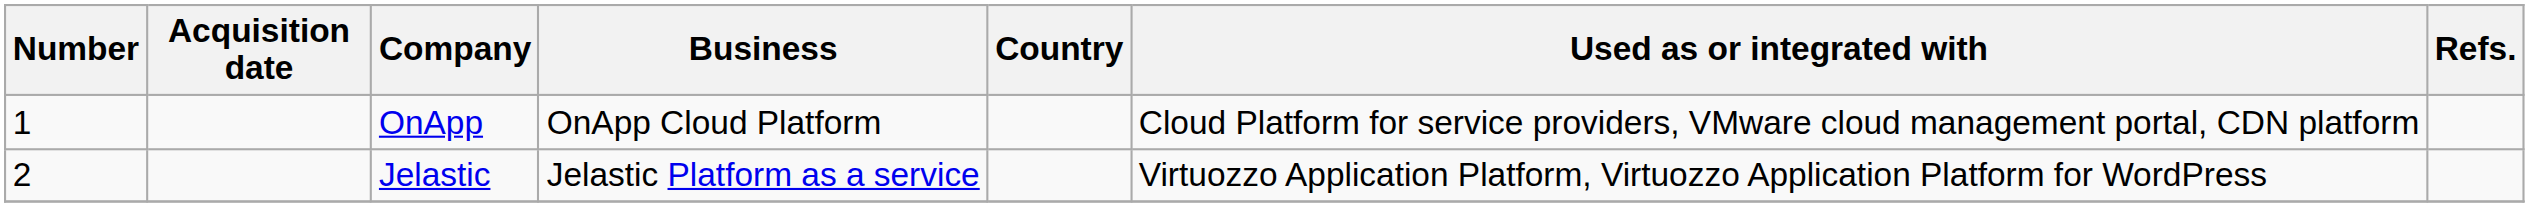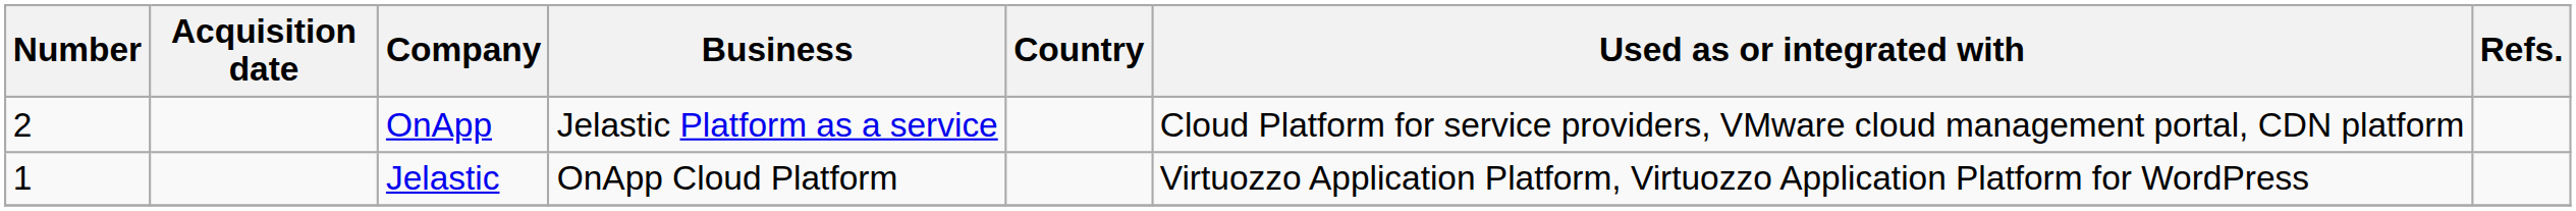OnApp | Number: 1 -> 2
OnApp | Business: OnApp Cloud Platform -> Jelastic Platform as a service
Jelastic | Number: 2 -> 1
Jelastic | Business: Jelastic Platform as a service -> OnApp Cloud Platform
